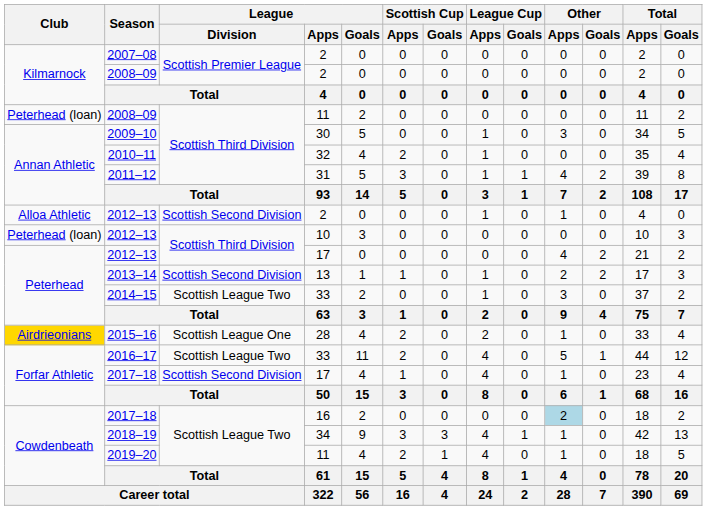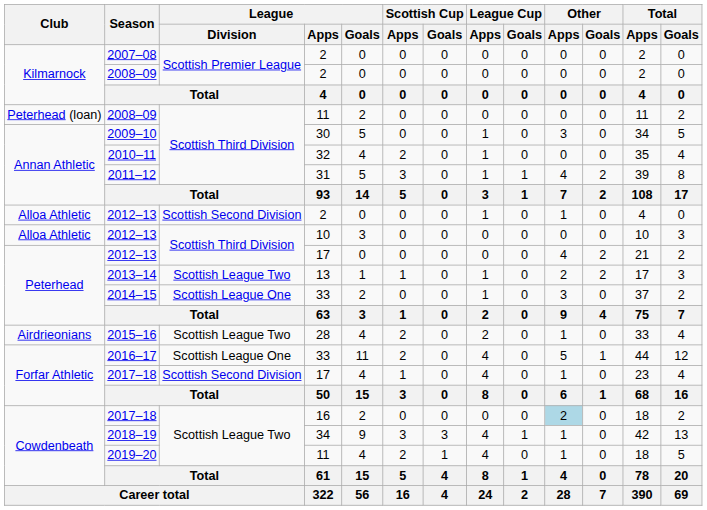2012–13 / 10 | Club: Peterhead (loan) -> Alloa Athletic
2013–14 | League / Division: Scottish Second Division -> Scottish League Two
2014–15 | League / Division: Scottish League Two -> Scottish League One
2015–16 | Club: gold background -> no background
2015–16 | League / Division: Scottish League One -> Scottish League Two
2016–17 | League / Division: Scottish League Two -> Scottish League One
